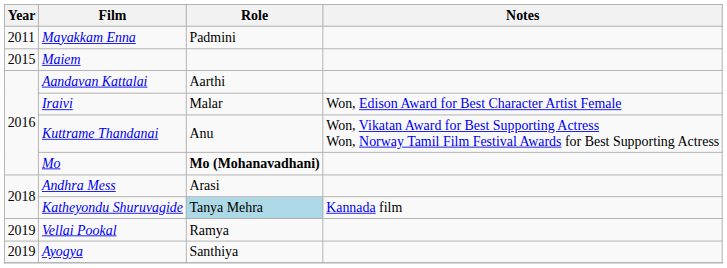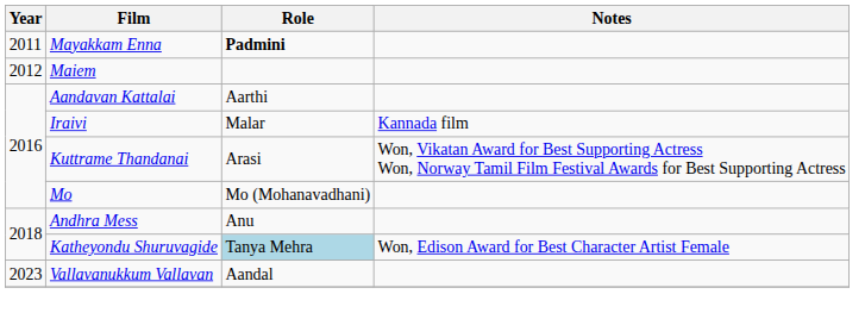Mayakkam Enna | Role: normal -> bold
Maiem | Year: 2015 -> 2012
Iraivi | Notes: Won, Edison Award for Best Character Artist Female -> Kannada film
Kuttrame Thandanai | Role: Anu -> Arasi
Mo | Role: bold -> normal
Andhra Mess | Role: Arasi -> Anu
Katheyondu Shuruvagide | Notes: Kannada film -> Won, Edison Award for Best Character Artist Female
- row: 2019 | Vellai Pookal | Ramya
- row: 2019 | Ayogya | Santhiya
+ row: 2023 | Vallavanukkum Vallavan | Aandal
